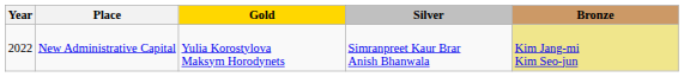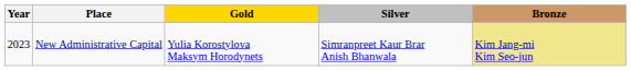New Administrative Capital | Year: 2022 -> 2023
